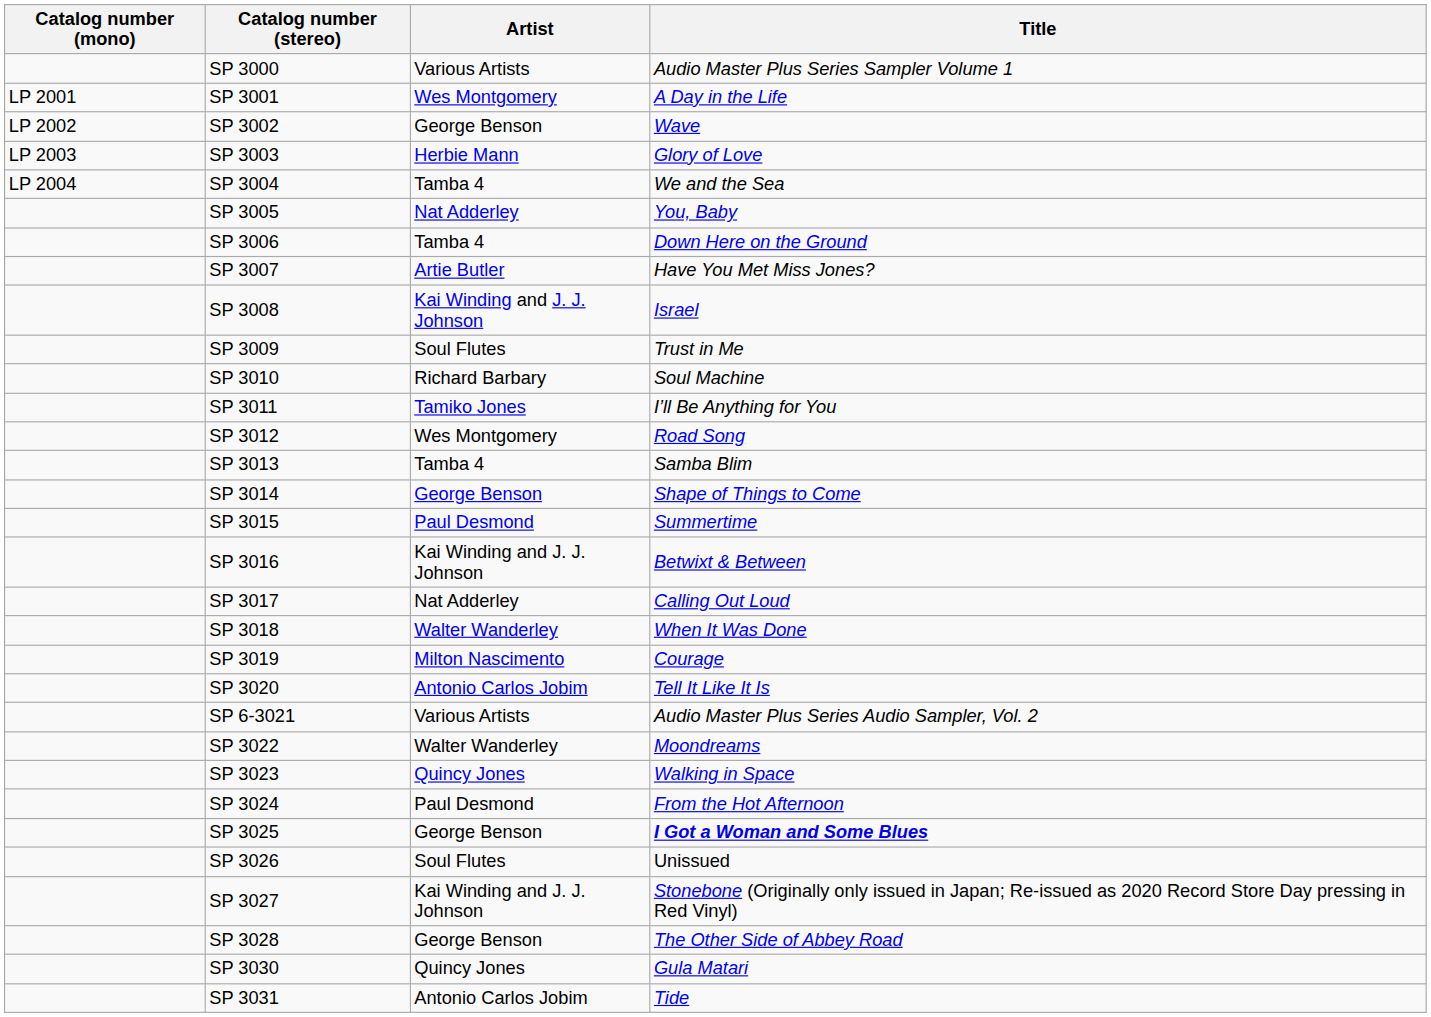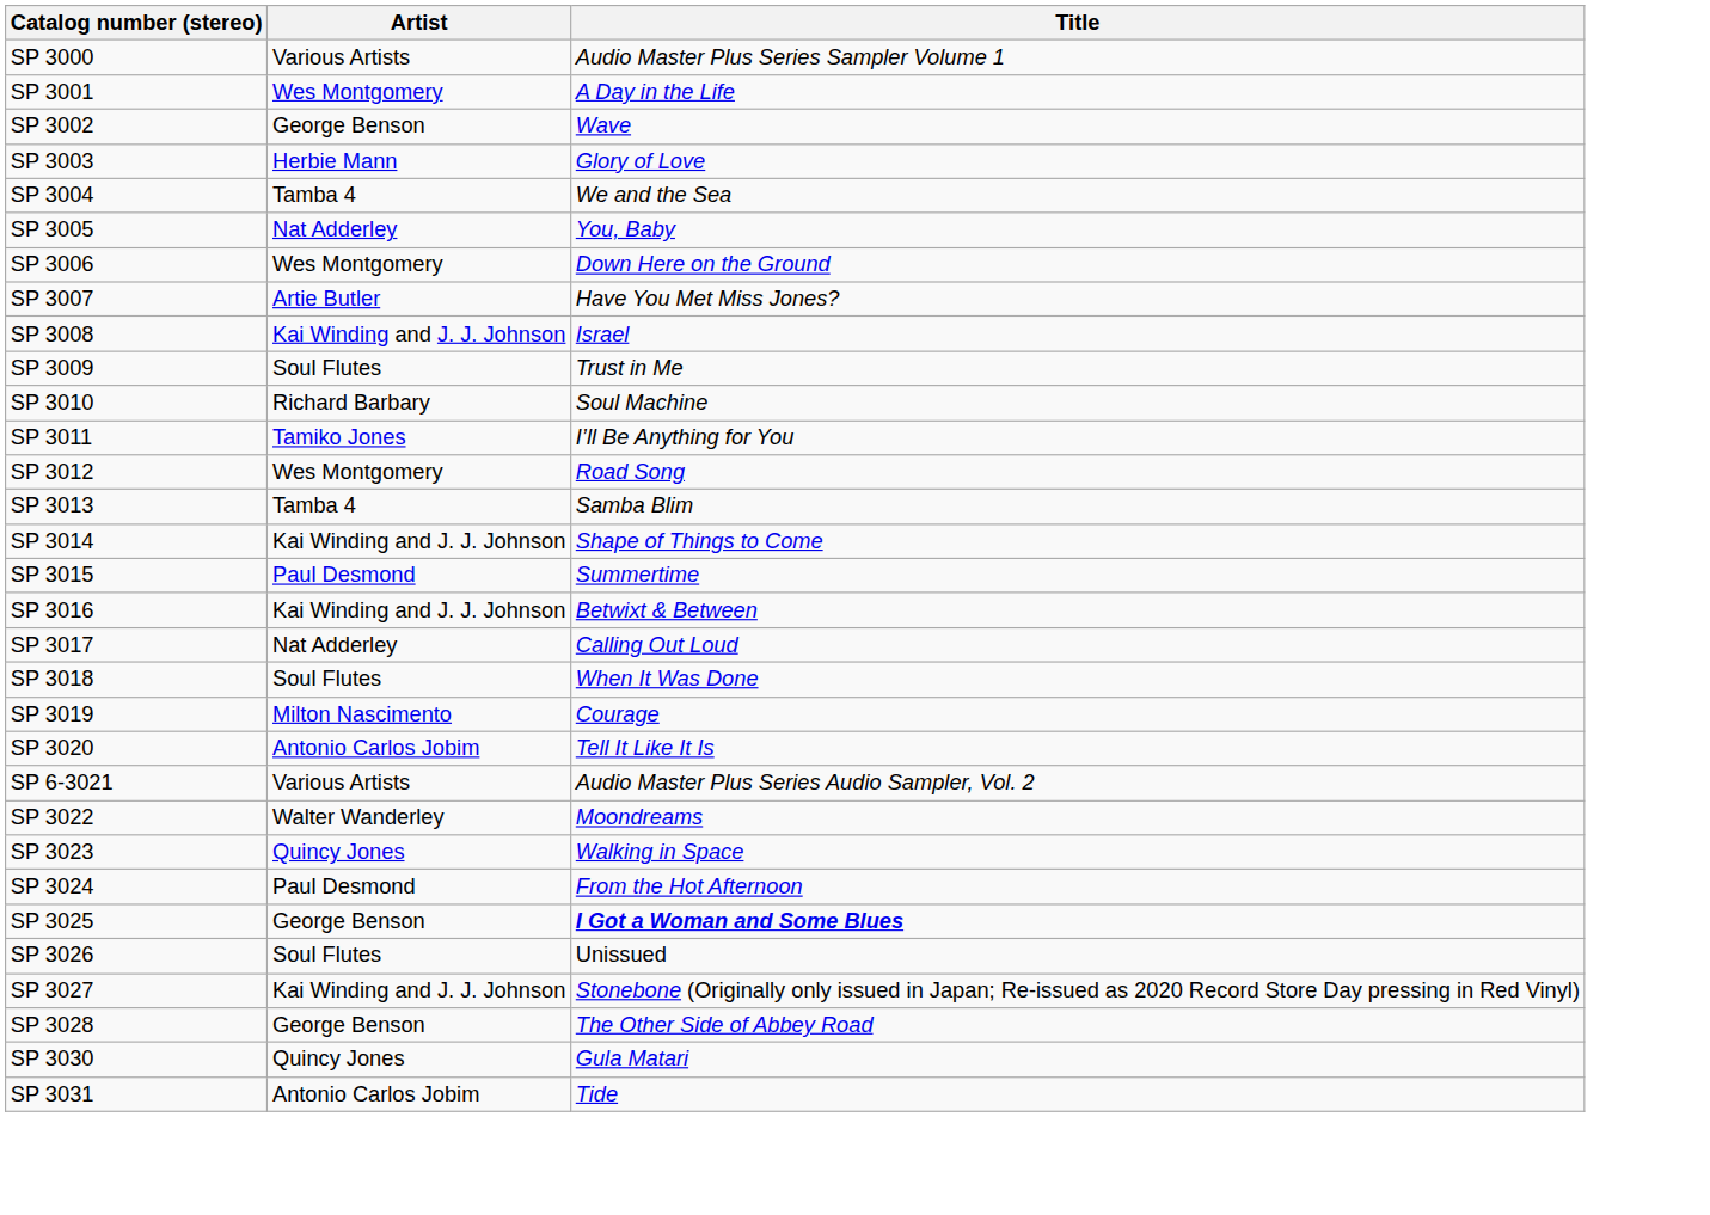- column: Catalog number (mono) | LP 2001 | LP 2002 | LP 2003 | LP 2004
SP 3006 | Artist: Tamba 4 -> Wes Montgomery
SP 3014 | Artist: George Benson -> Kai Winding and J. J. Johnson
SP 3018 | Artist: Walter Wanderley -> Soul Flutes
